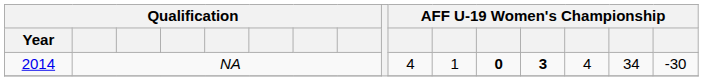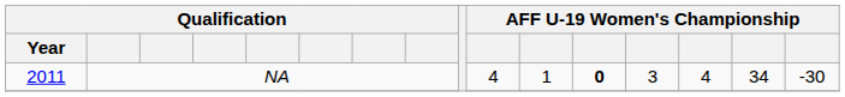NA | Qualification / Year: 2014 -> 2011
NA | column 13: bold -> normal
